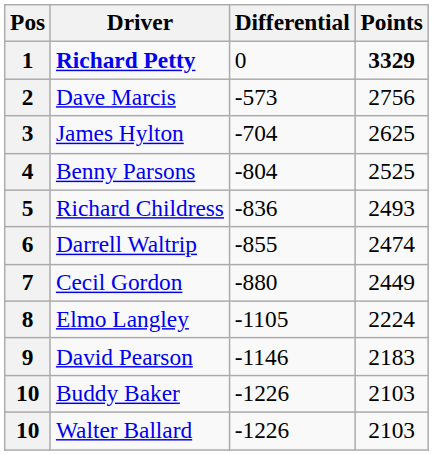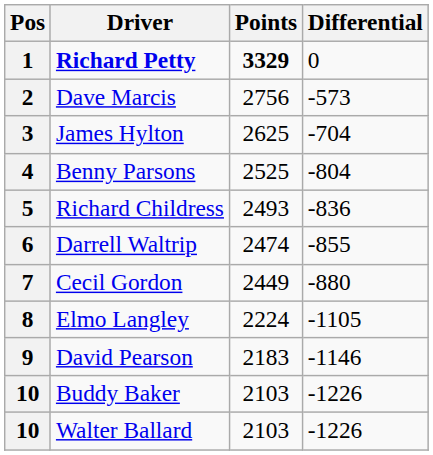columns swapped: Points <-> Differential
